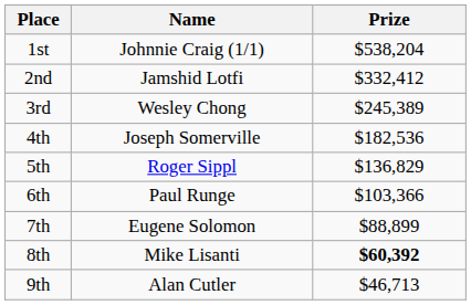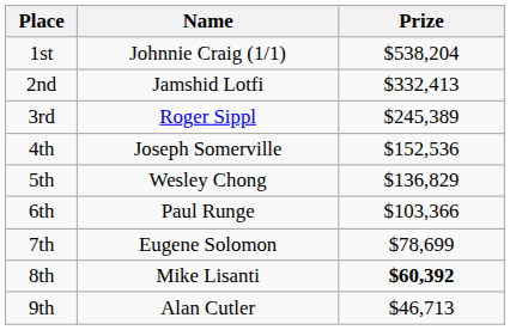2nd | Prize: $332,412 -> $332,413
3rd | Name: Wesley Chong -> Roger Sippl
4th | Prize: $182,536 -> $152,536
5th | Name: Roger Sippl -> Wesley Chong
7th | Prize: $88,899 -> $78,699
